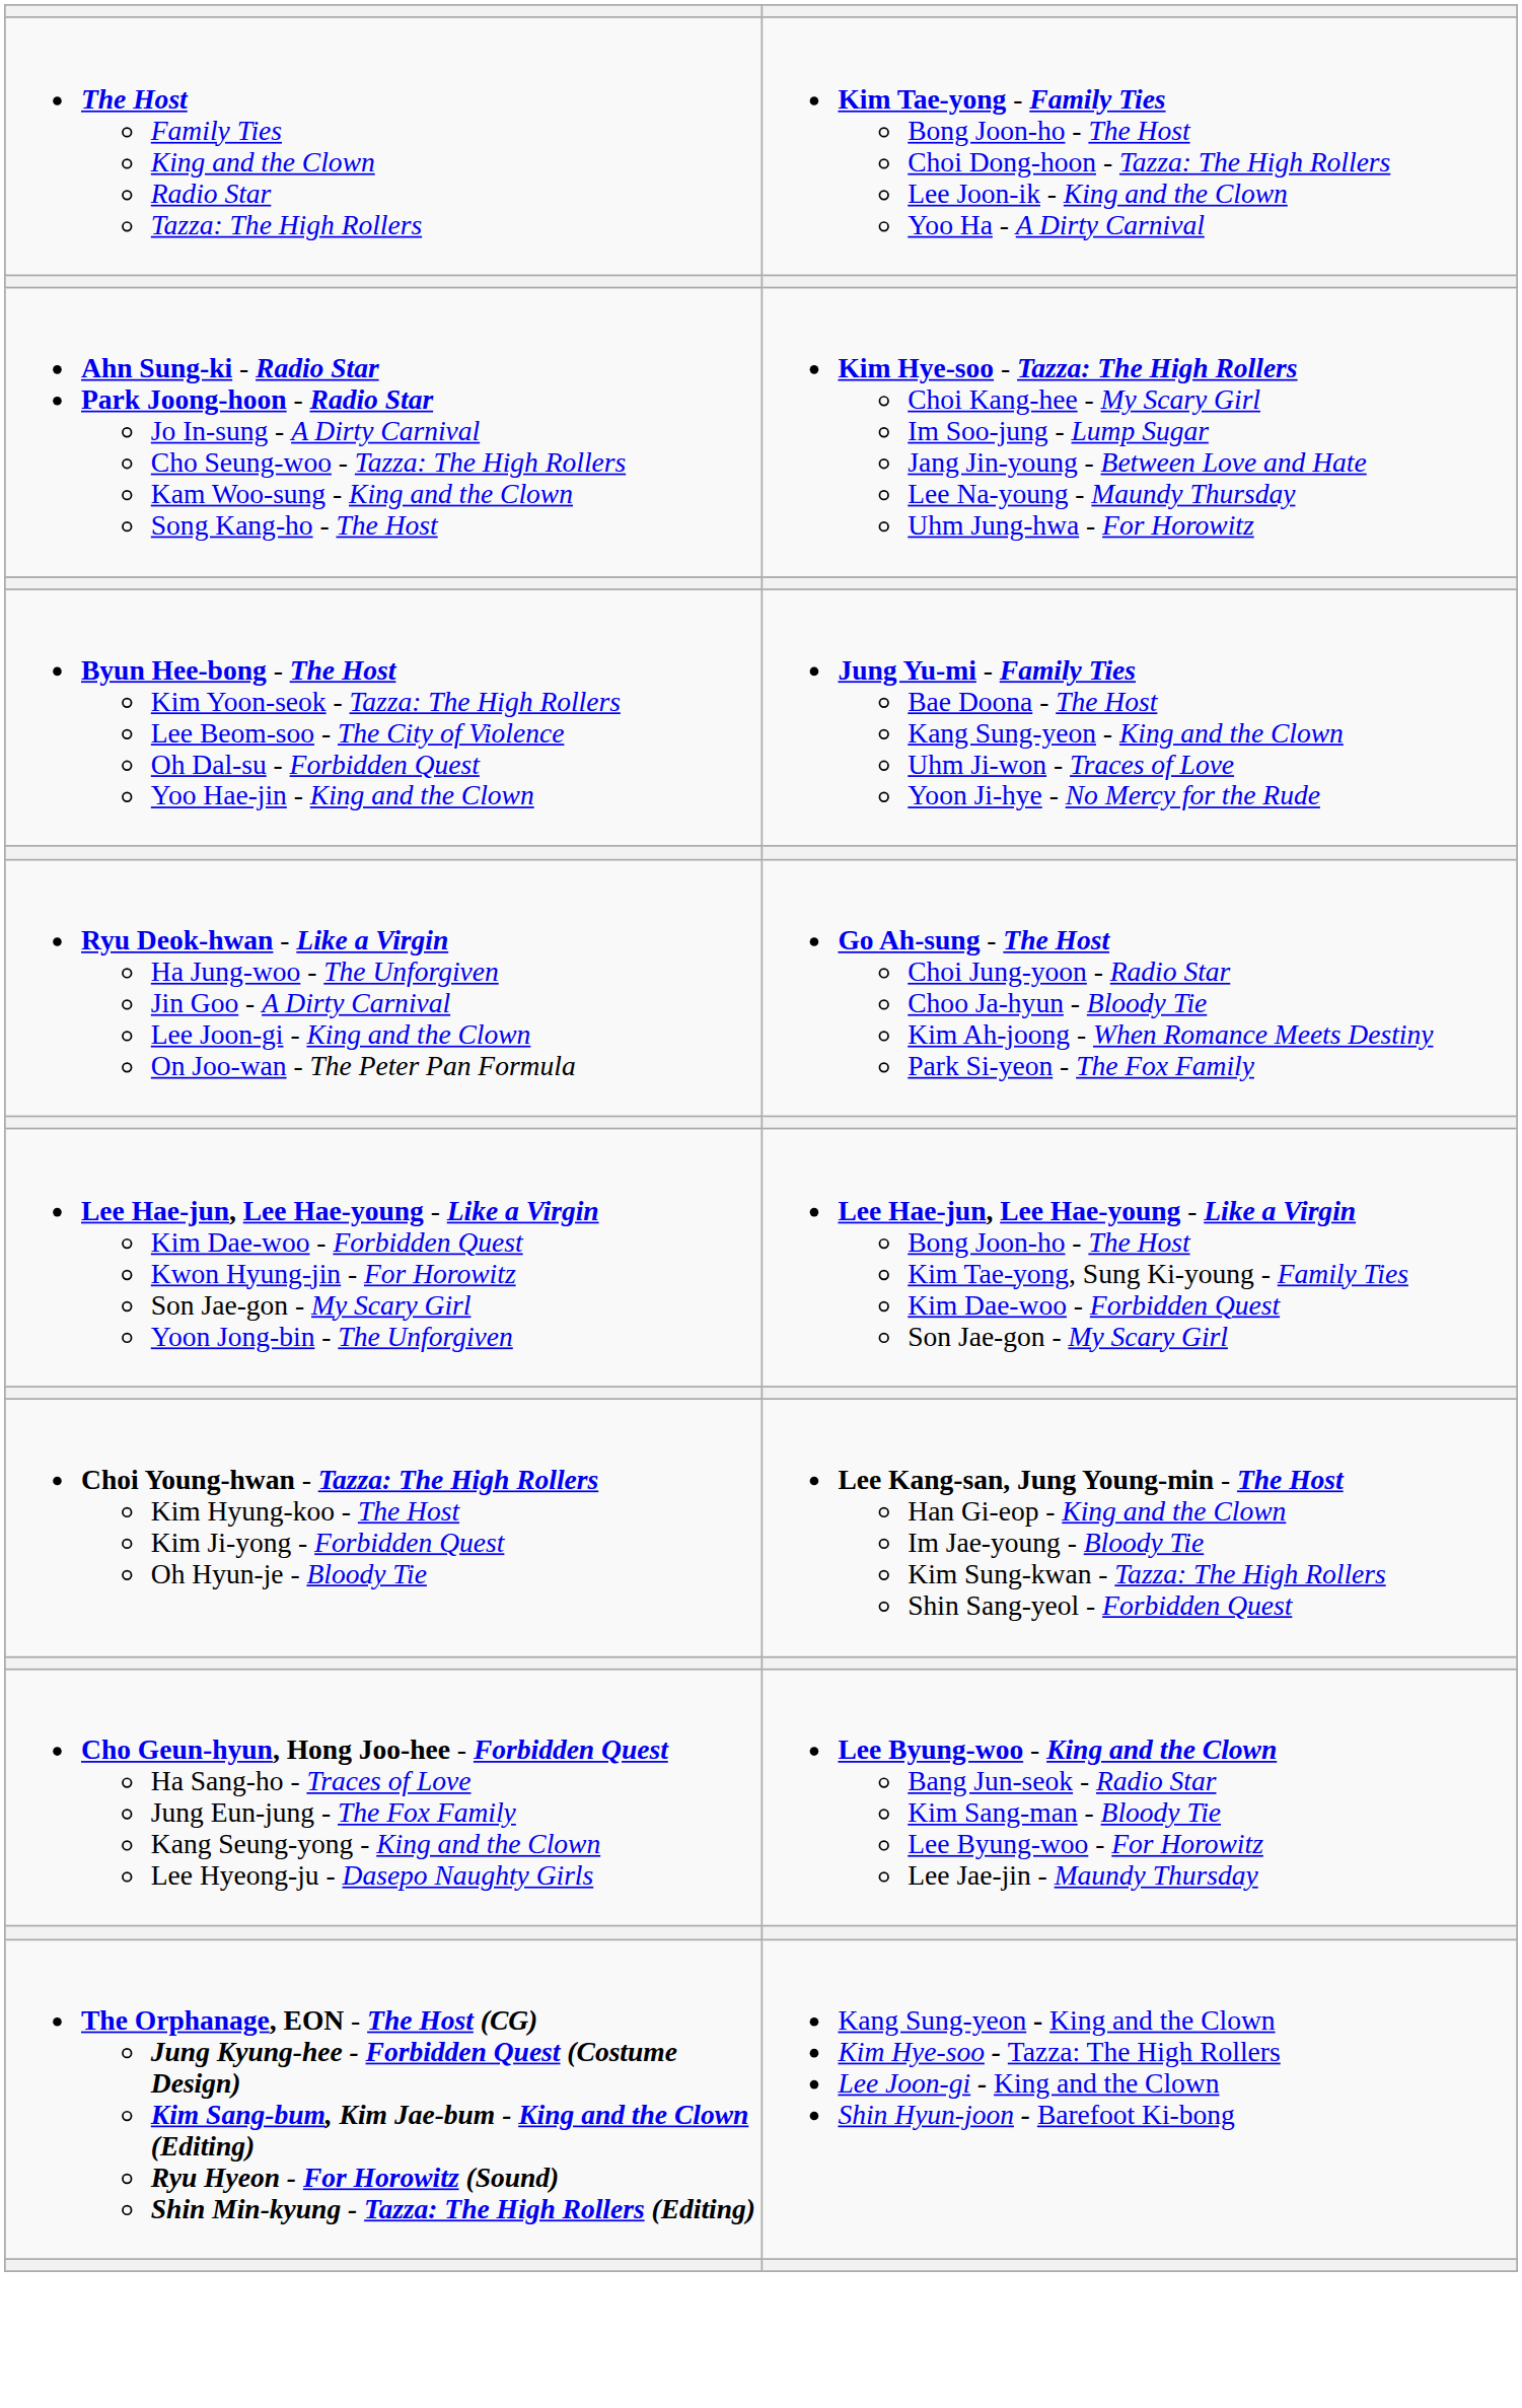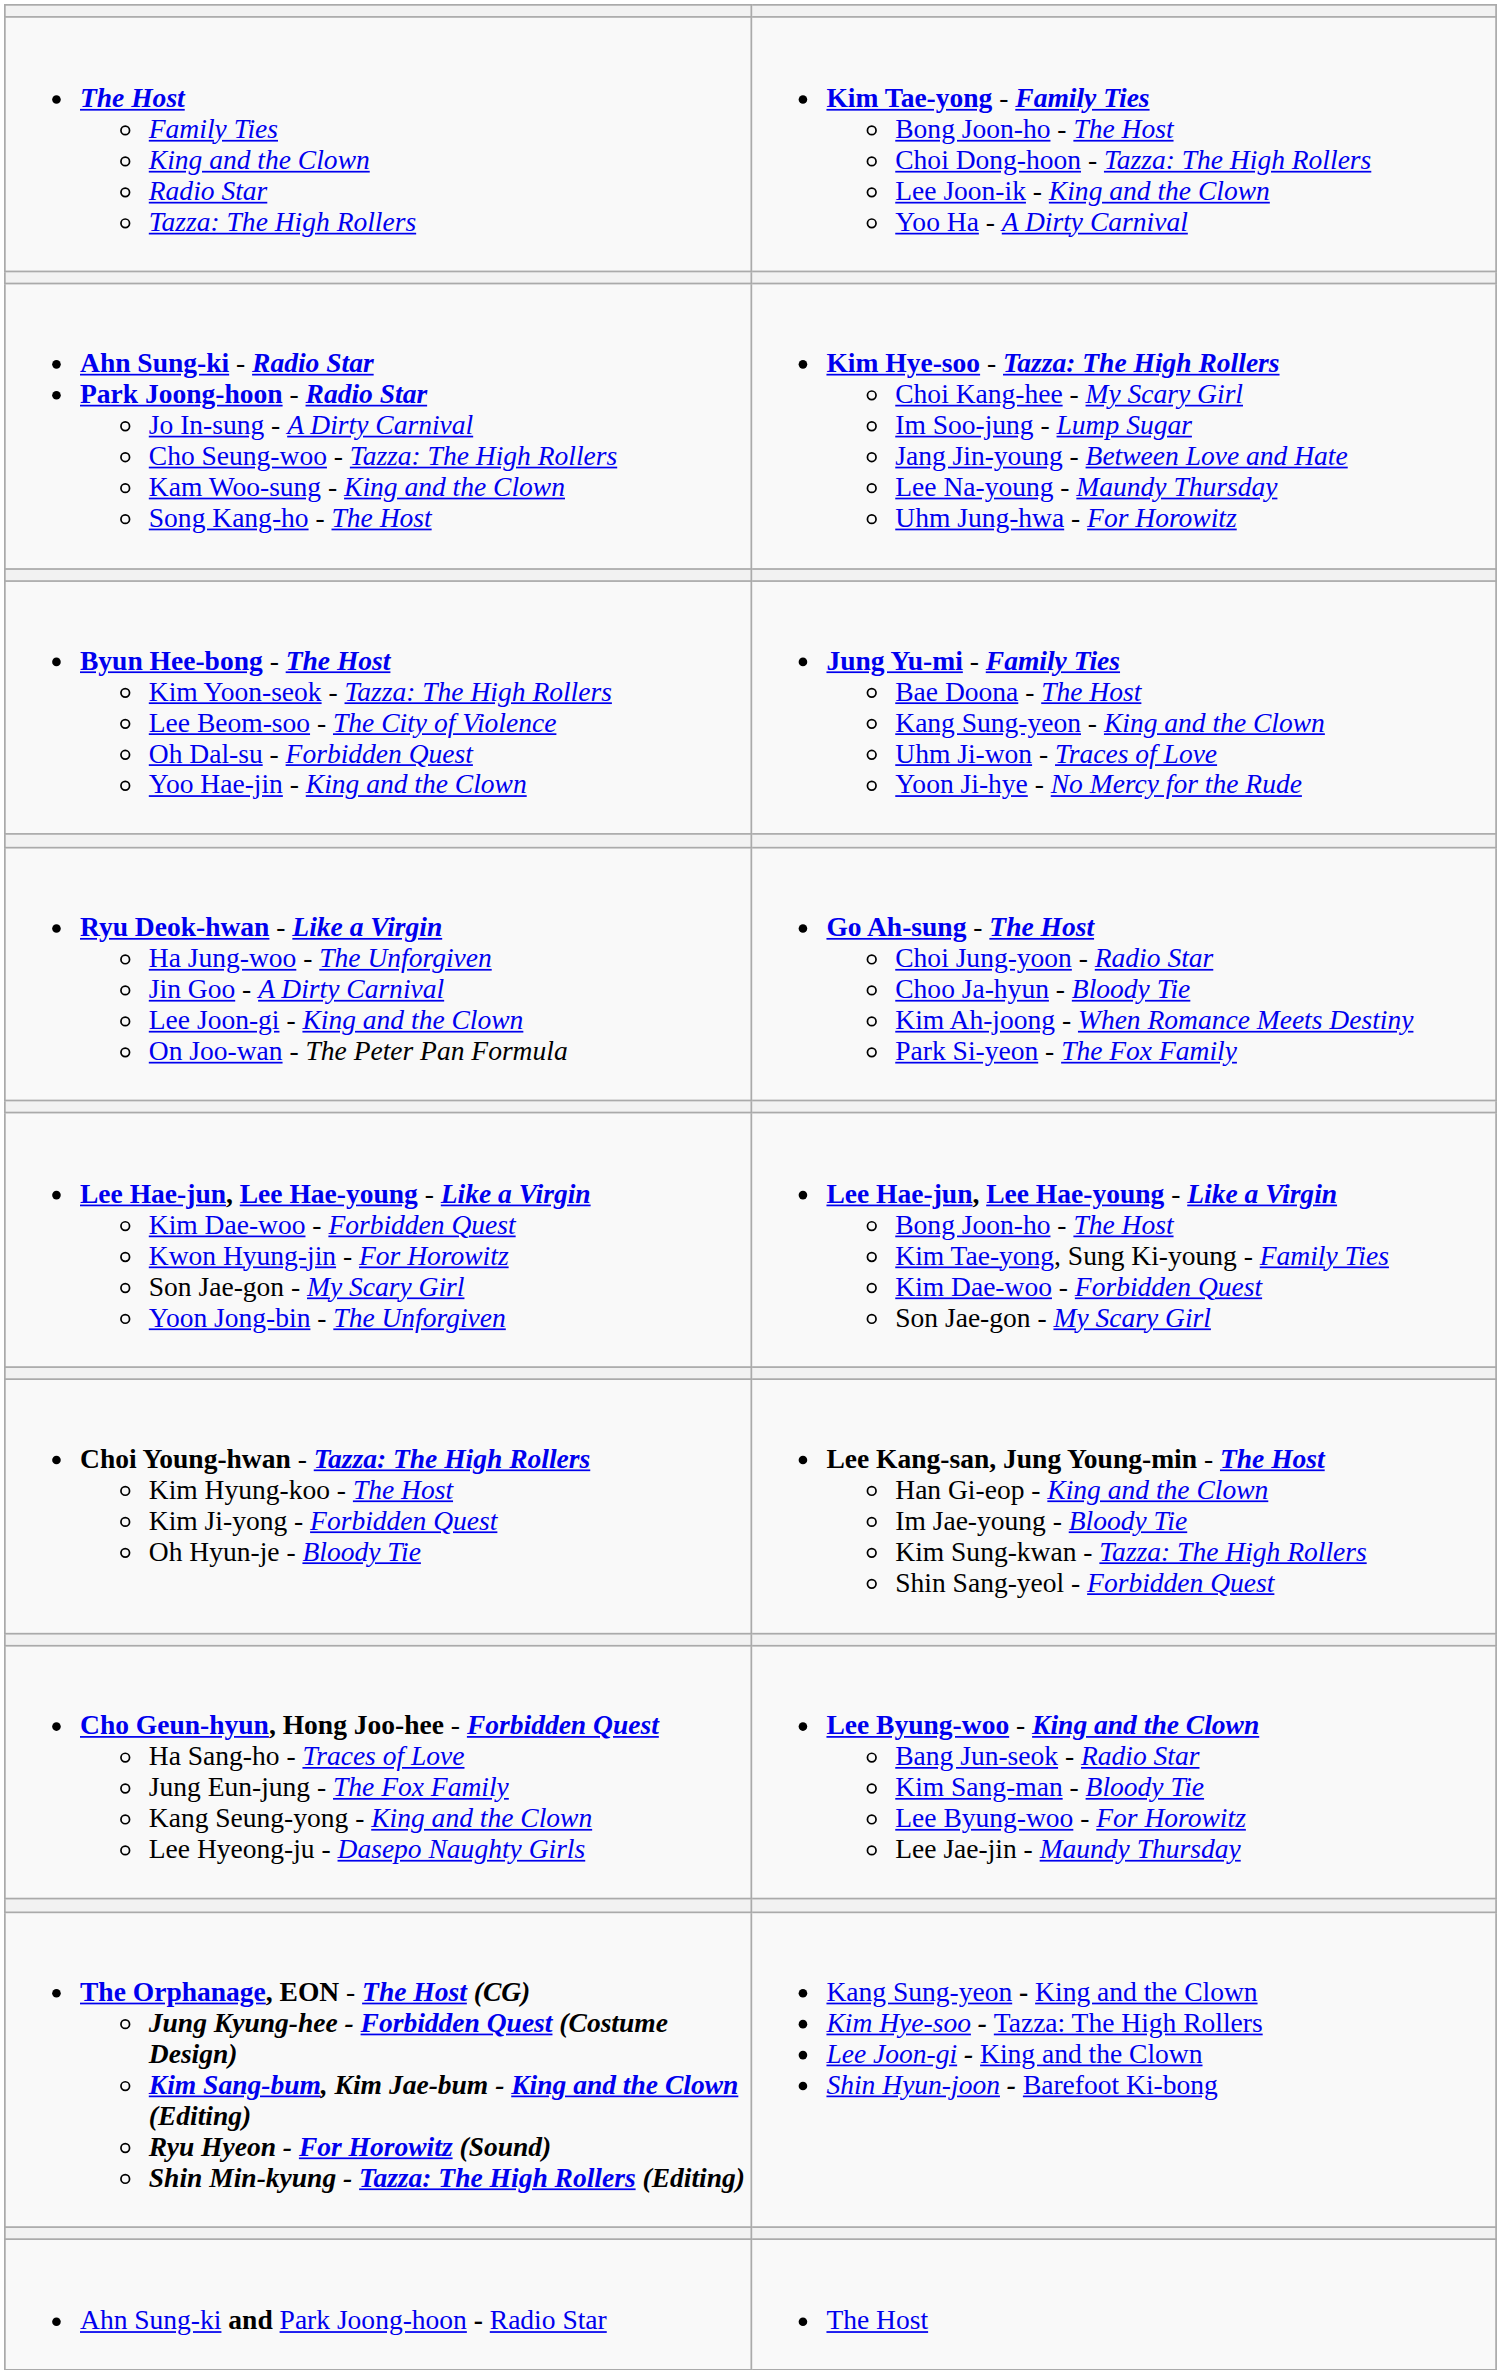+ row: Ahn Sung-ki and Park Joong-hoon - Radio Star | The Host
